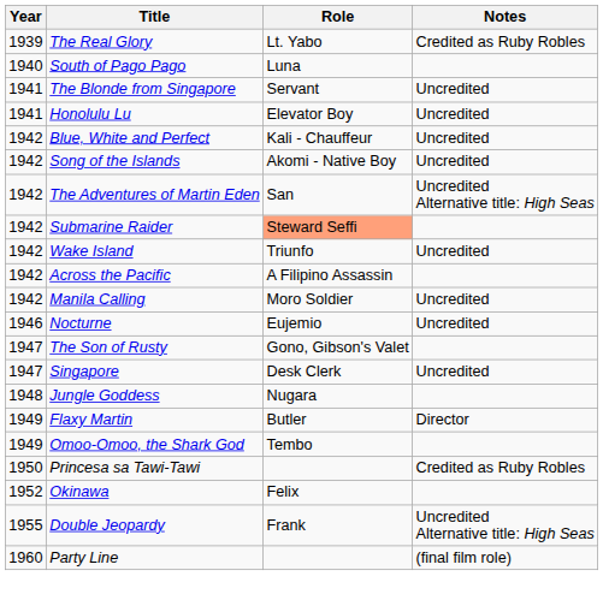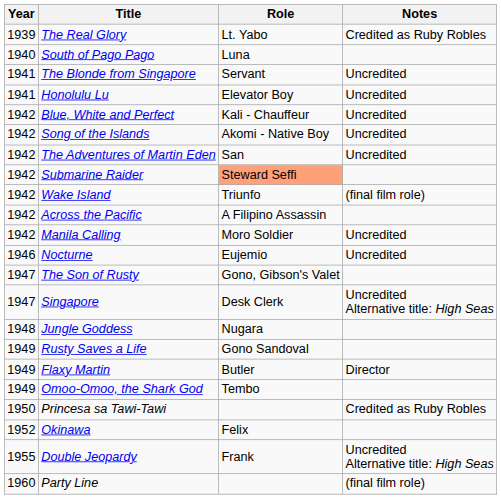The Adventures of Martin Eden | Notes: Uncredited Alternative title: High Seas -> Uncredited
Wake Island | Notes: Uncredited -> (final film role)
Singapore | Notes: Uncredited -> Uncredited Alternative title: High Seas
+ row: 1949 | Rusty Saves a Life | Gono Sandoval
